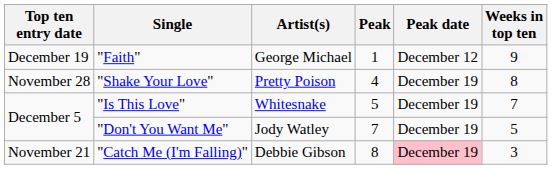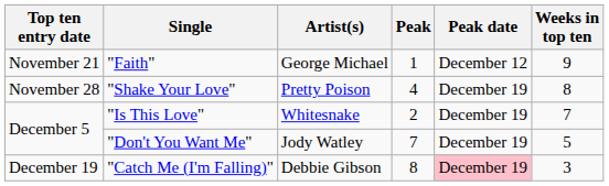"Faith" | Top ten entry date: December 19 -> November 21
"Is This Love" | Peak: 5 -> 2
"Catch Me (I'm Falling)" | Top ten entry date: November 21 -> December 19
